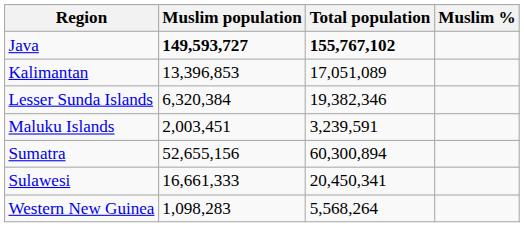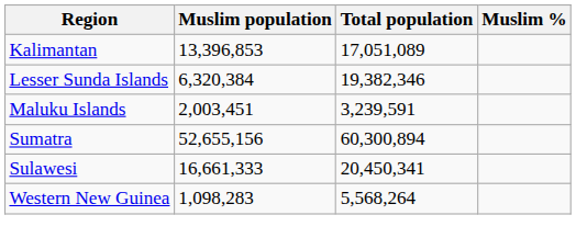- row: Java | 149,593,727 | 155,767,102
